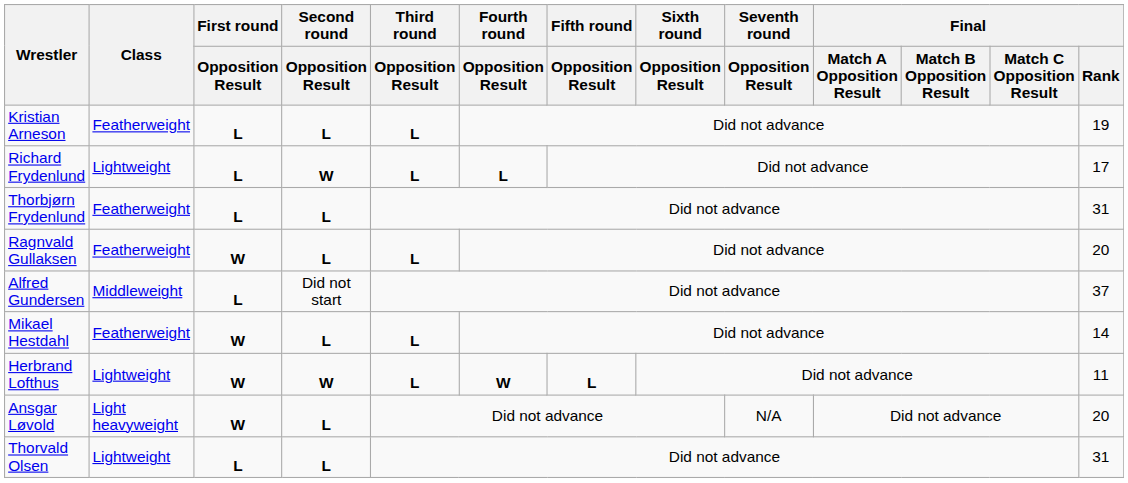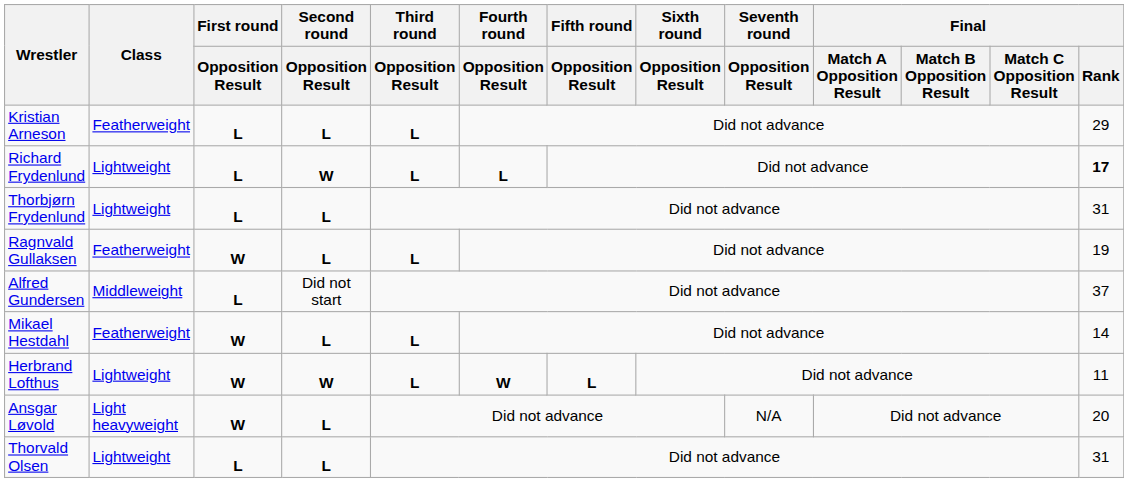Kristian Arneson | Final / Rank: 19 -> 29
Richard Frydenlund | Final / Rank: normal -> bold
Thorbjørn Frydenlund | Class: Featherweight -> Lightweight
Ragnvald Gullaksen | Final / Rank: 20 -> 19
